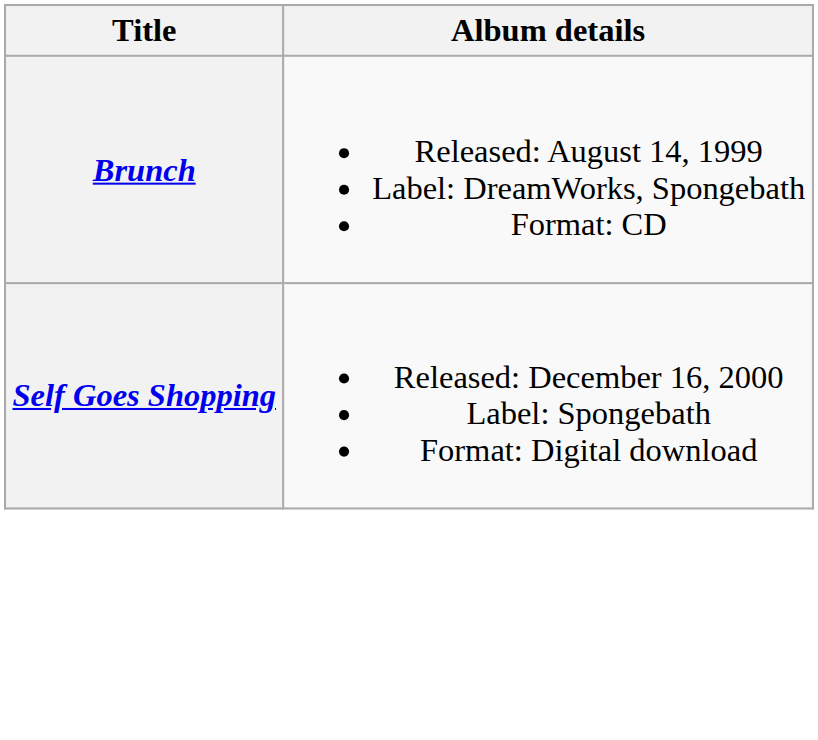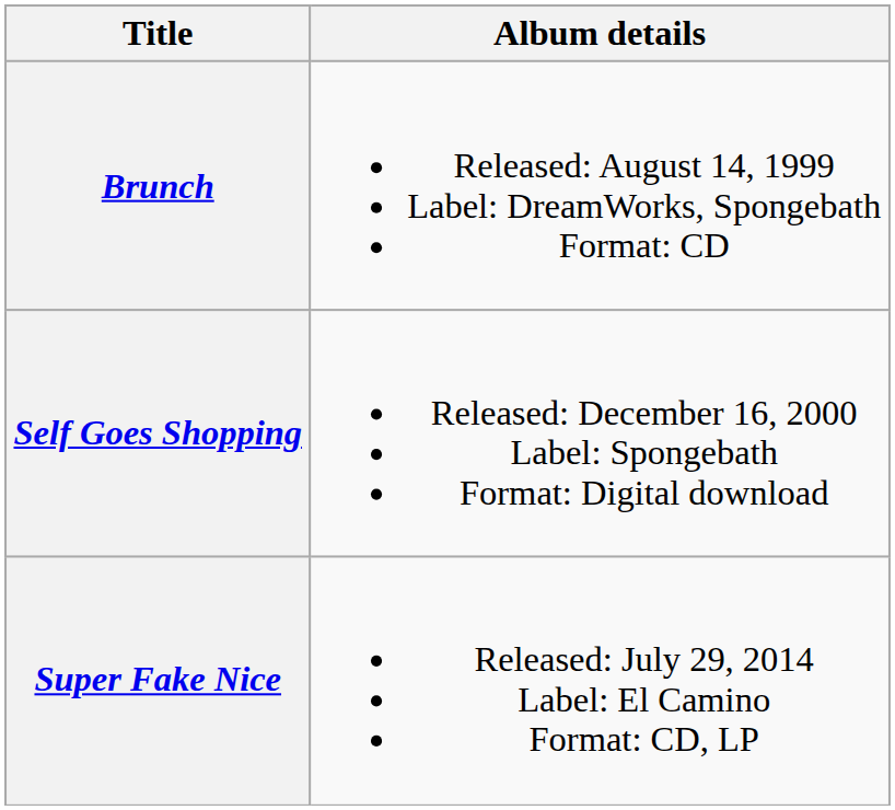+ row: Super Fake Nice | Released: July 29, 2014 Label: El Camino Format: CD, LP
